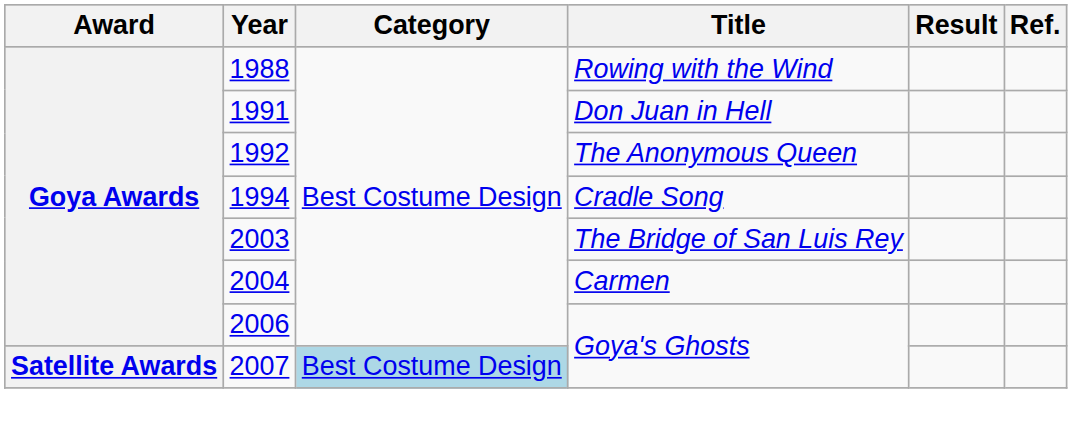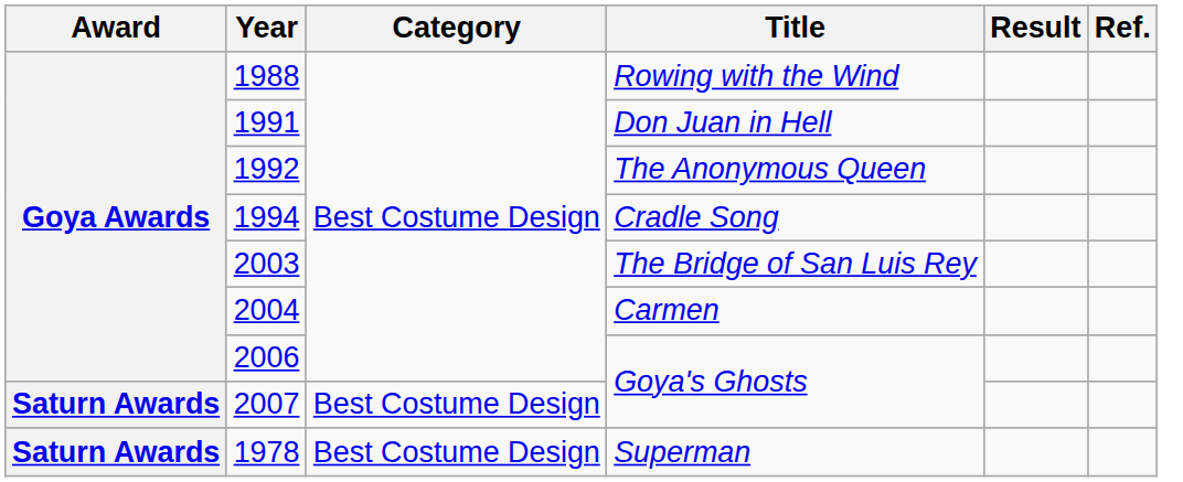2007 | Award: Satellite Awards -> Saturn Awards
2007 | Category: lightblue background -> no background
+ row: Saturn Awards | 1978 | Best Costume Design | Superman
